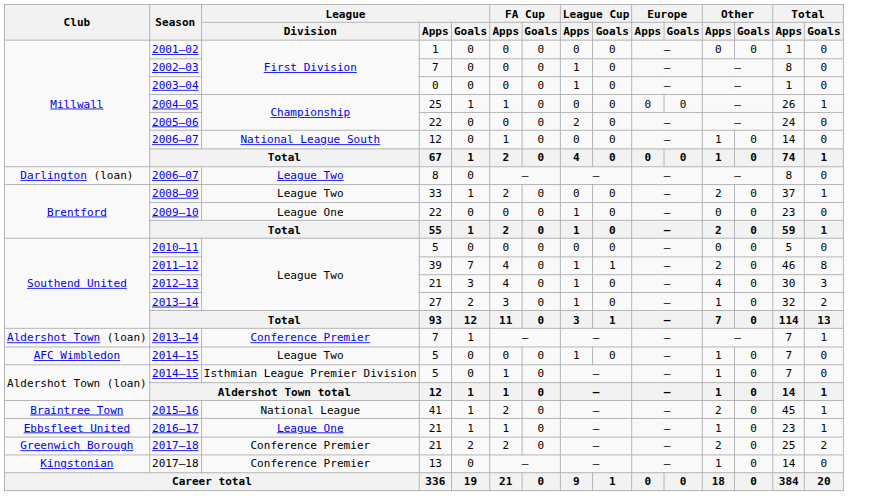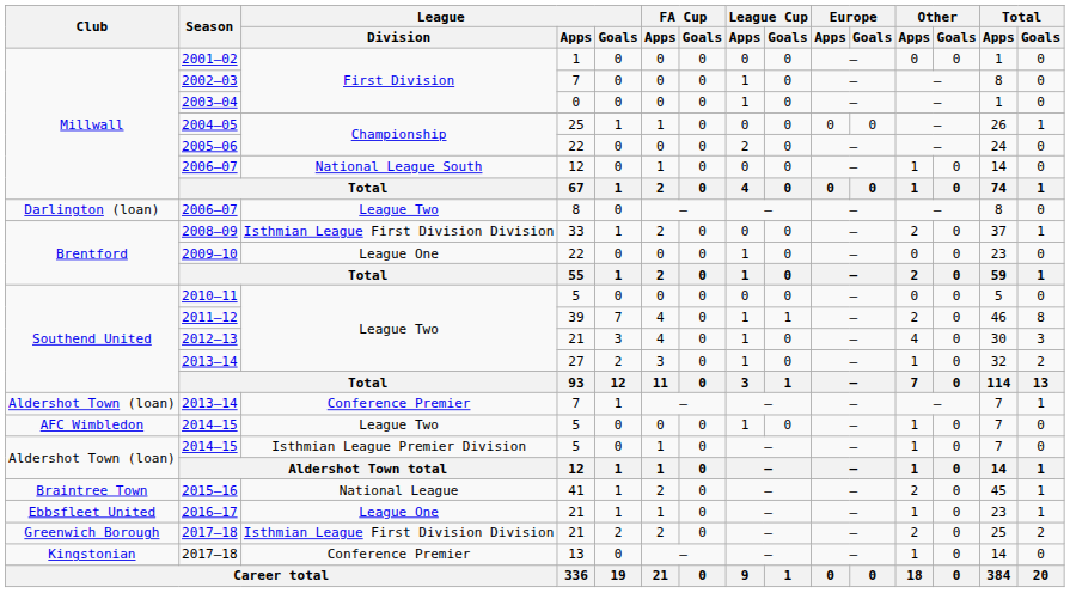2008–09 | League / Division: League Two -> Isthmian League First Division Division
Greenwich Borough / 2017–18 | League / Division: Conference Premier -> Isthmian League First Division Division
